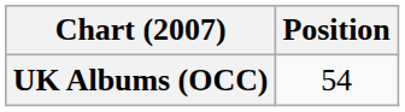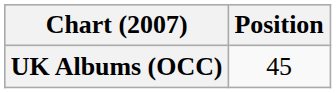UK Albums (OCC) | Position: 54 -> 45
